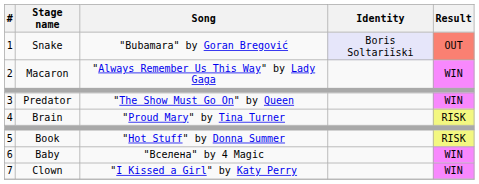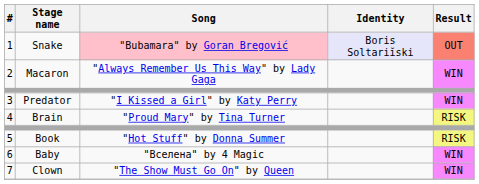1 | Song: no background -> pink background
3 | Song: "The Show Must Go On" by Queen -> "I Kissed a Girl" by Katy Perry
7 | Song: "I Kissed a Girl" by Katy Perry -> "The Show Must Go On" by Queen
